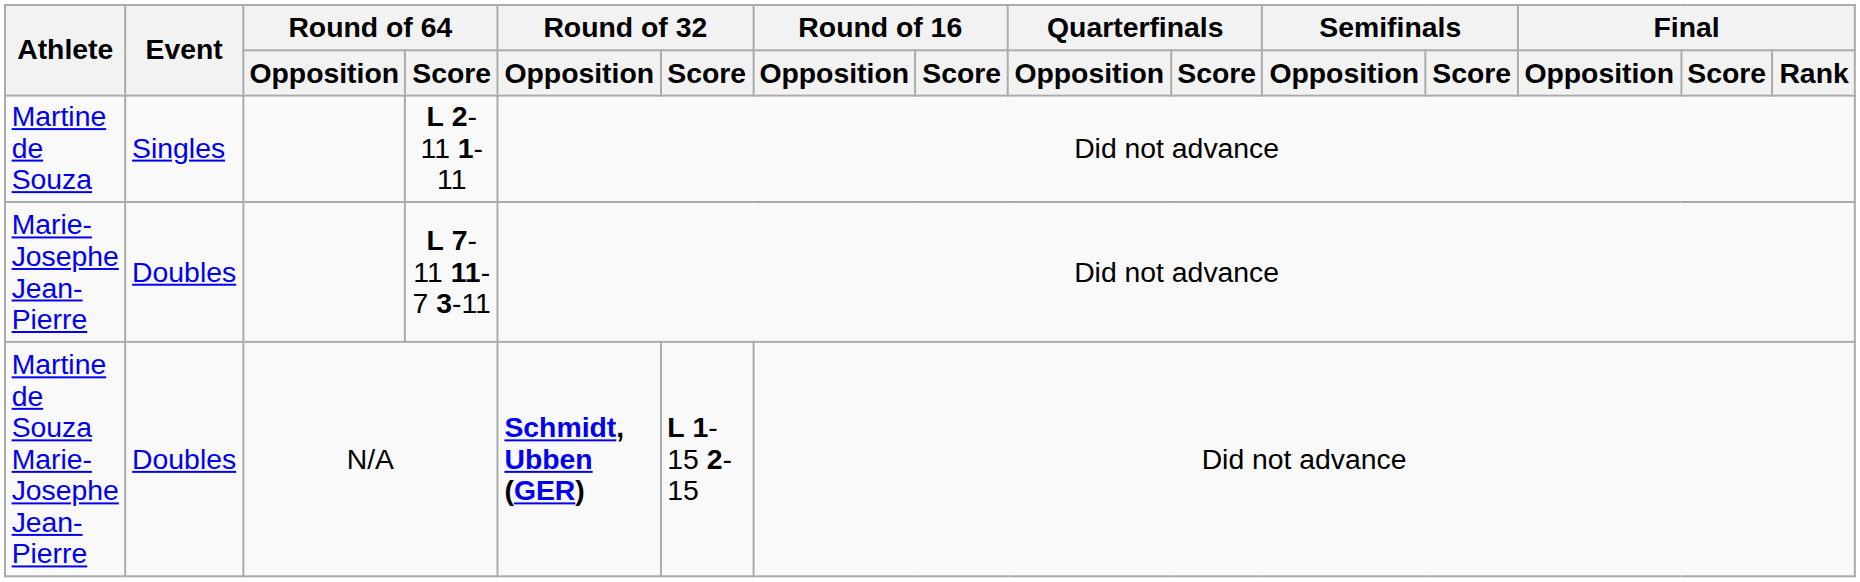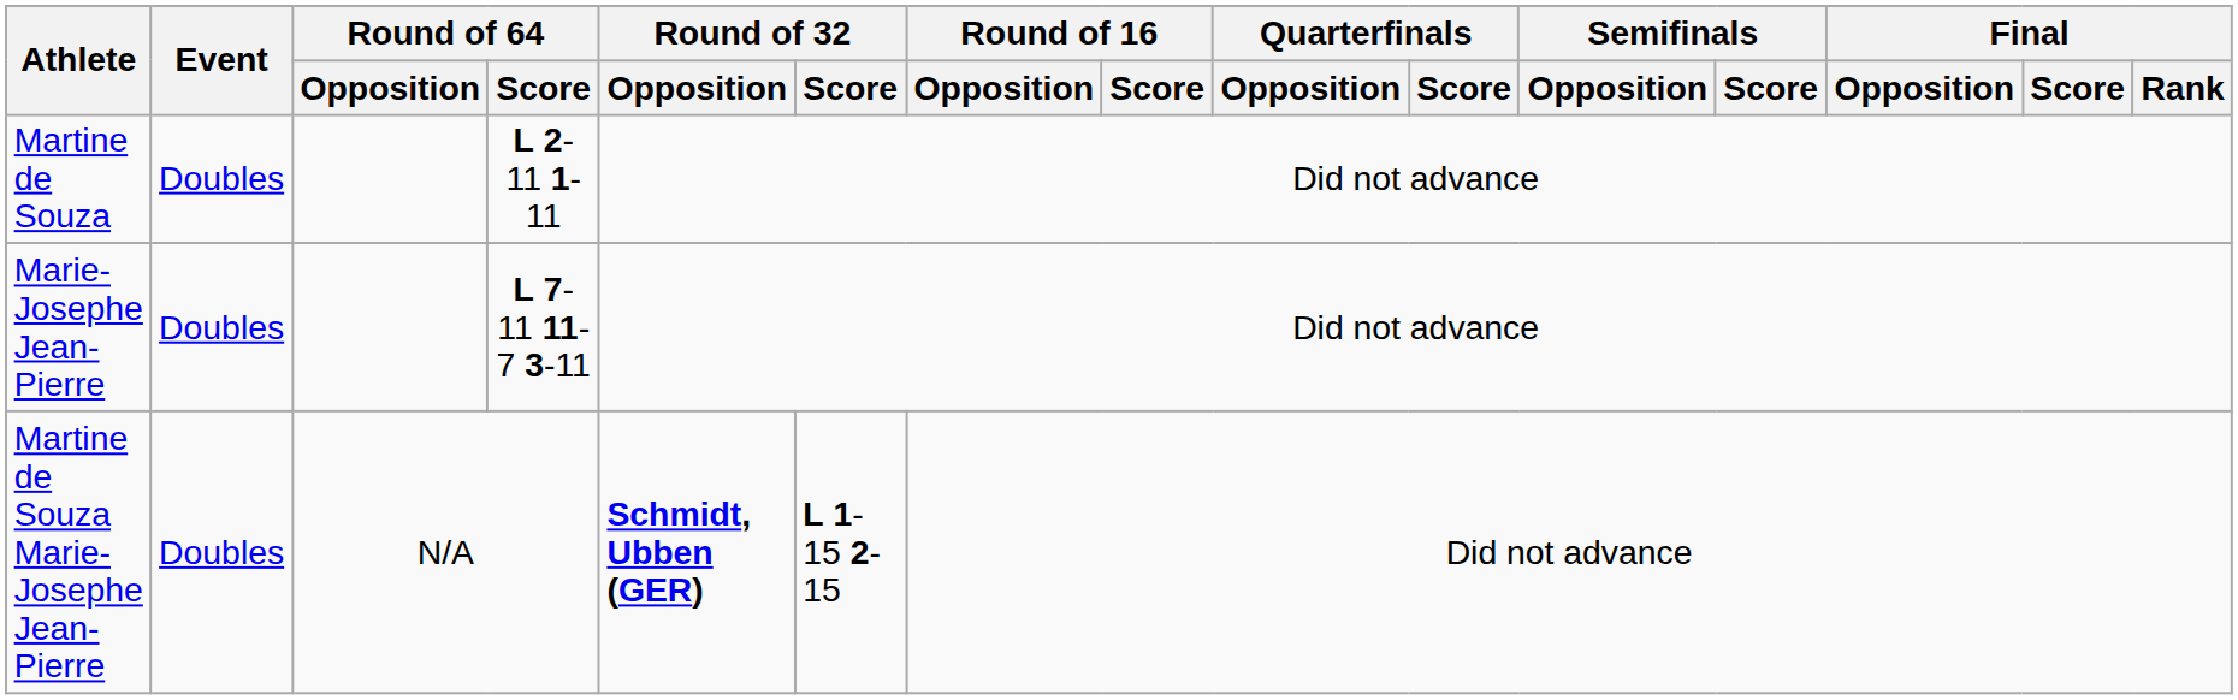Martine de Souza | Event: Singles -> Doubles
